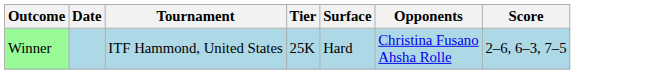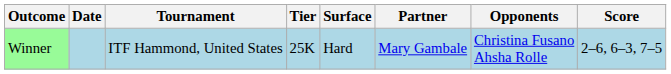+ column: Partner | Mary Gambale
